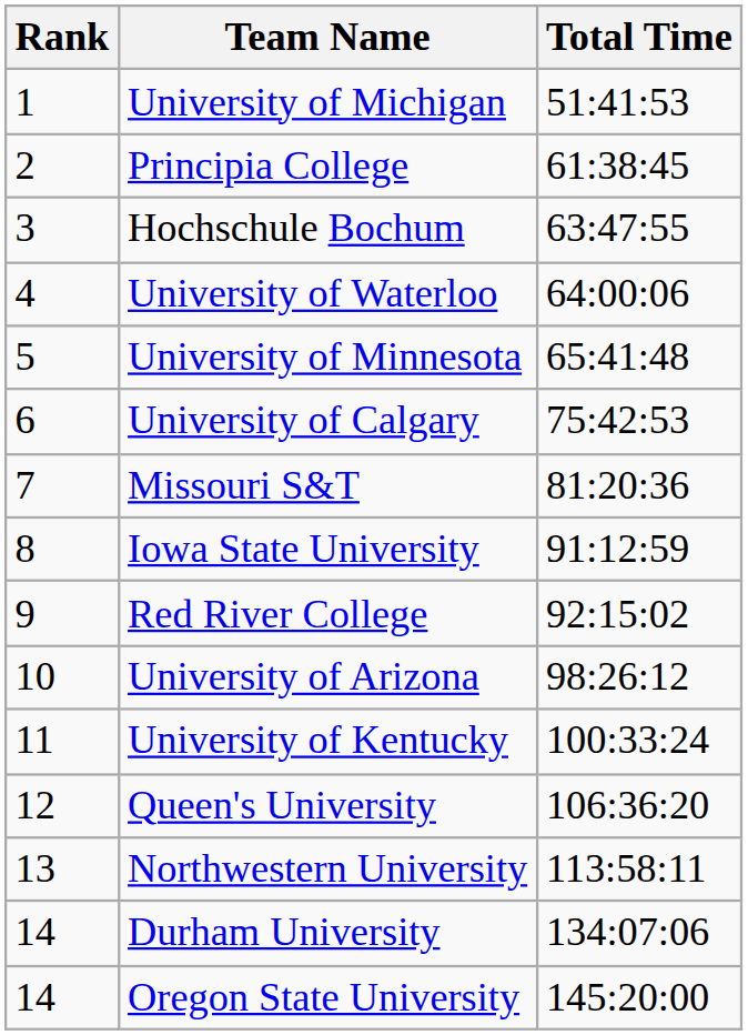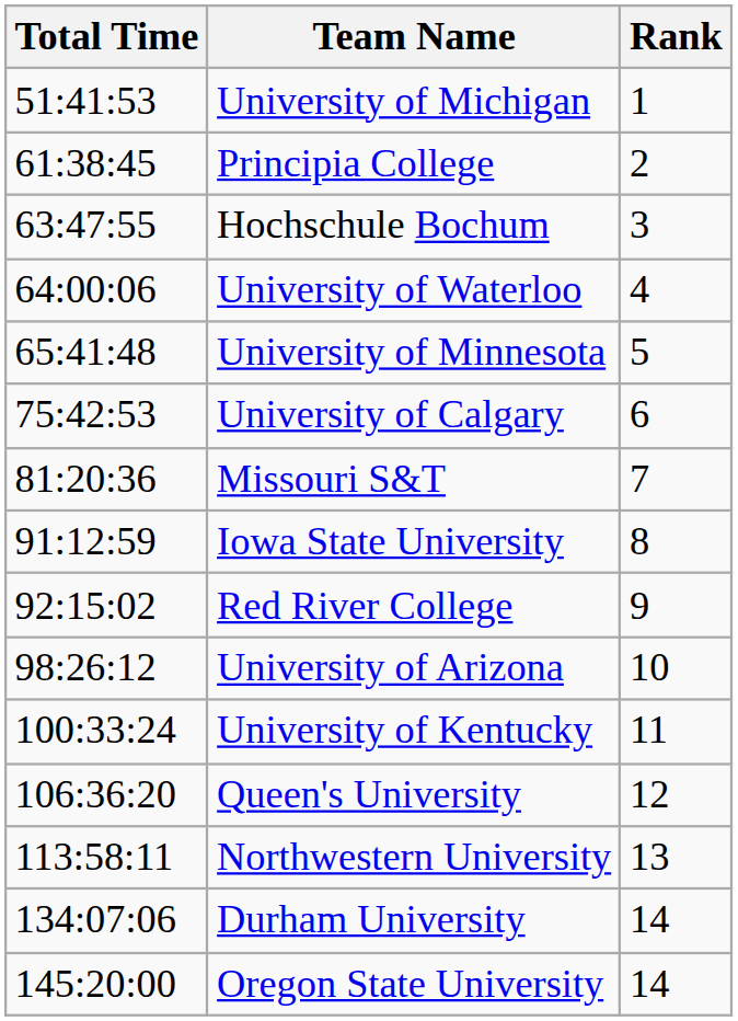columns swapped: Rank <-> Total Time
